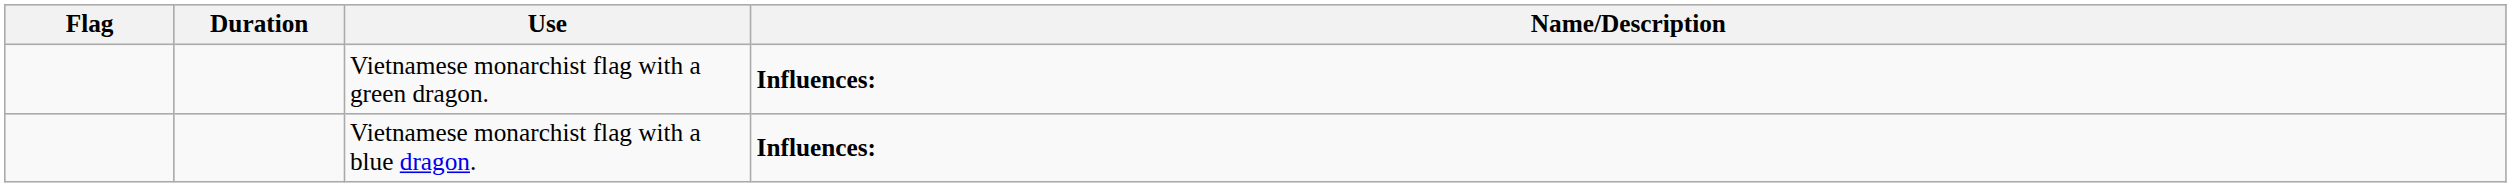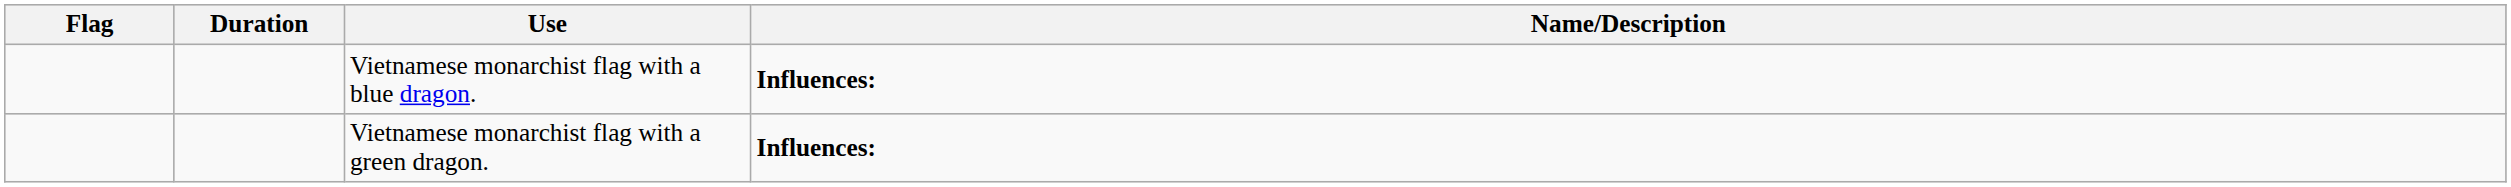rows swapped: Vietnamese monarchist flag with a blue dragon. <-> Vietnamese monarchist flag with a green dragon.
